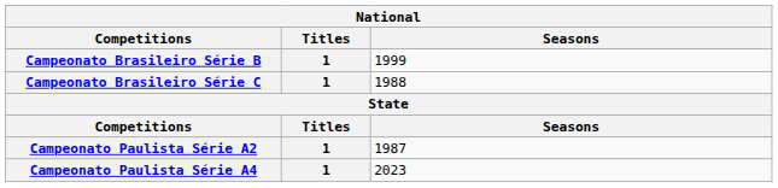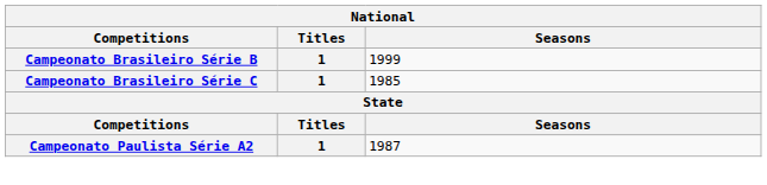Campeonato Brasileiro Série C | Seasons: 1988 -> 1985
- row: Campeonato Paulista Série A4 | 1 | 2023
